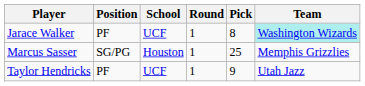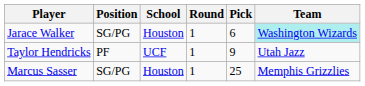Jarace Walker | Position: PF -> SG/PG
Jarace Walker | School: UCF -> Houston
Jarace Walker | Pick: 8 -> 6
rows swapped: Taylor Hendricks <-> Marcus Sasser
